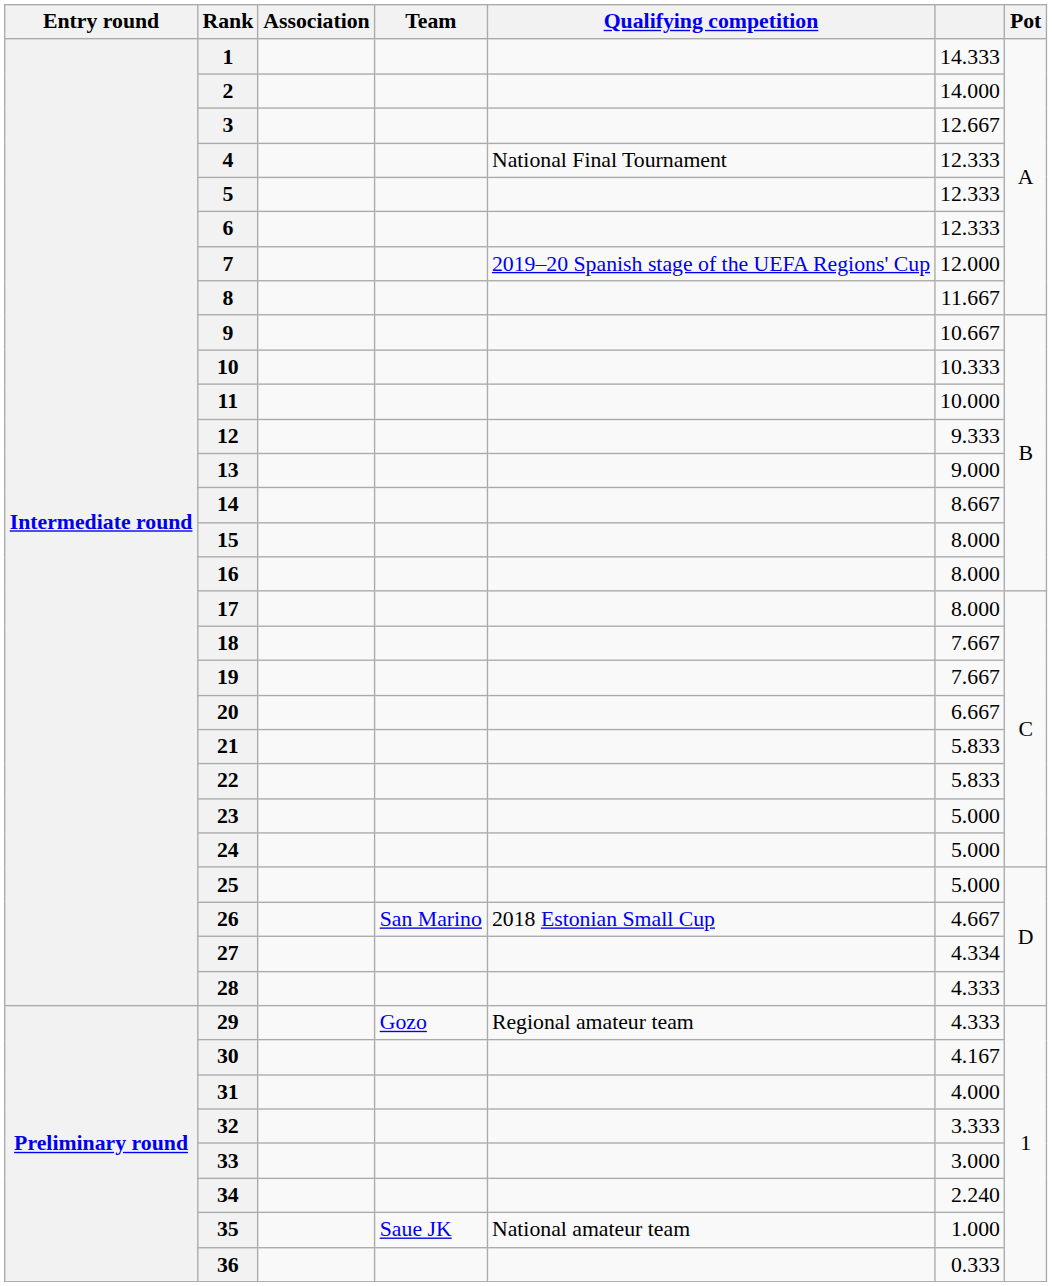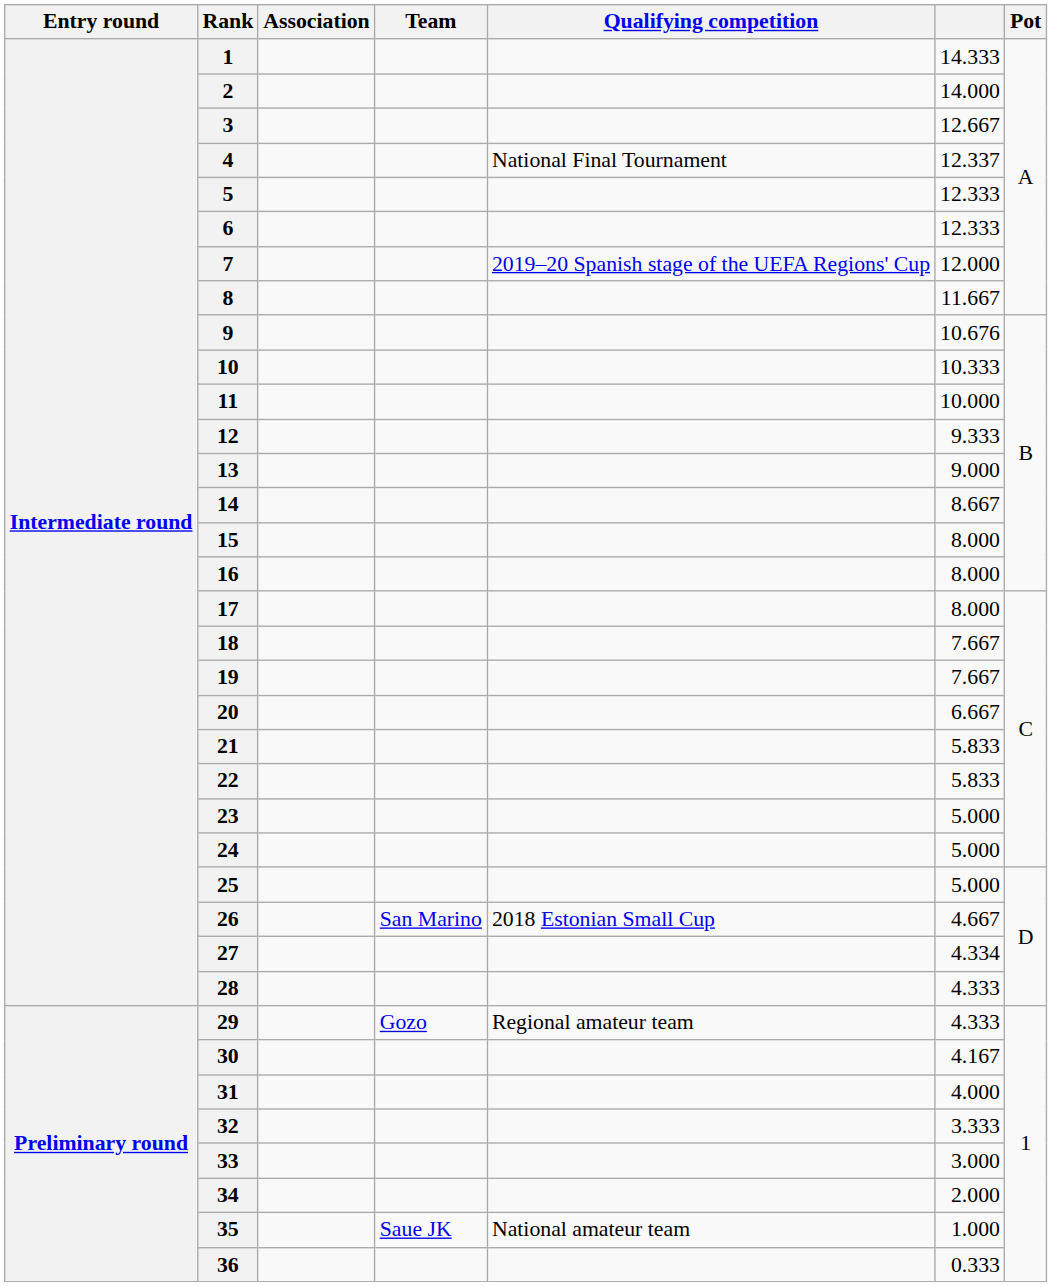4 | column 6: 12.333 -> 12.337
9 | column 6: 10.667 -> 10.676
34 | column 6: 2.240 -> 2.000
